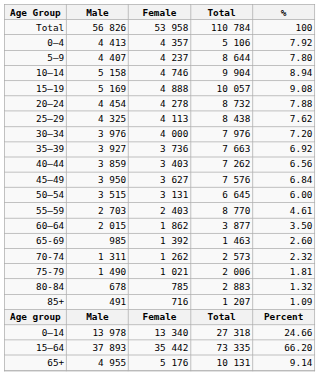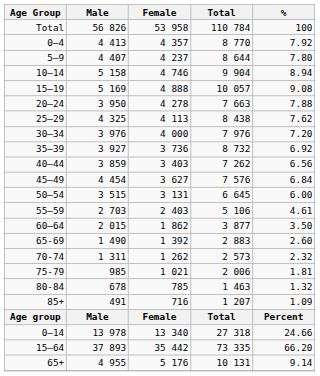0–4 | Total: 5 106 -> 8 770
20–24 | Male: 4 454 -> 3 950
20–24 | Total: 8 732 -> 7 663
35–39 | Total: 7 663 -> 8 732
45–49 | Male: 3 950 -> 4 454
55–59 | Total: 8 770 -> 5 106
65-69 | Male: 985 -> 1 490
65-69 | Total: 1 463 -> 2 883
75-79 | Male: 1 490 -> 985
80-84 | Total: 2 883 -> 1 463
